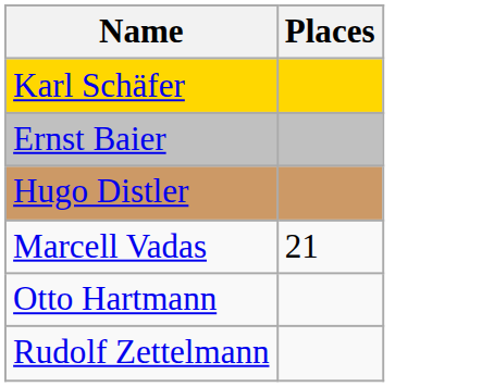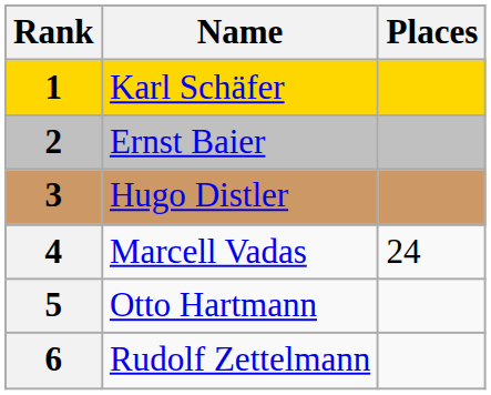+ column: Rank | 1 | 2 | 3 | 4 | 5 | 6
Marcell Vadas | Places: 21 -> 24
